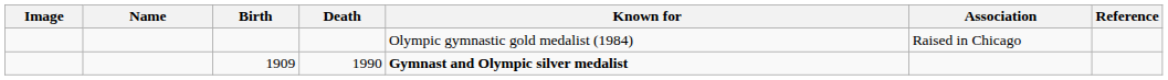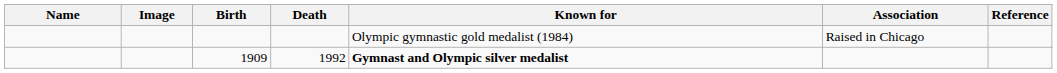columns swapped: Name <-> Image
1909 | Death: 1990 -> 1992
